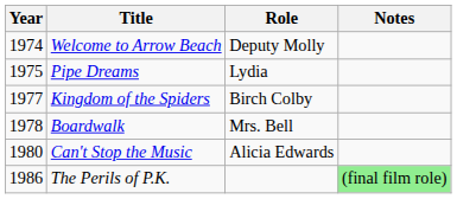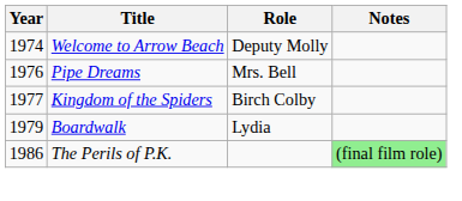Pipe Dreams | Year: 1975 -> 1976
Pipe Dreams | Role: Lydia -> Mrs. Bell
Boardwalk | Year: 1978 -> 1979
Boardwalk | Role: Mrs. Bell -> Lydia
- row: 1980 | Can't Stop the Music | Alicia Edwards
